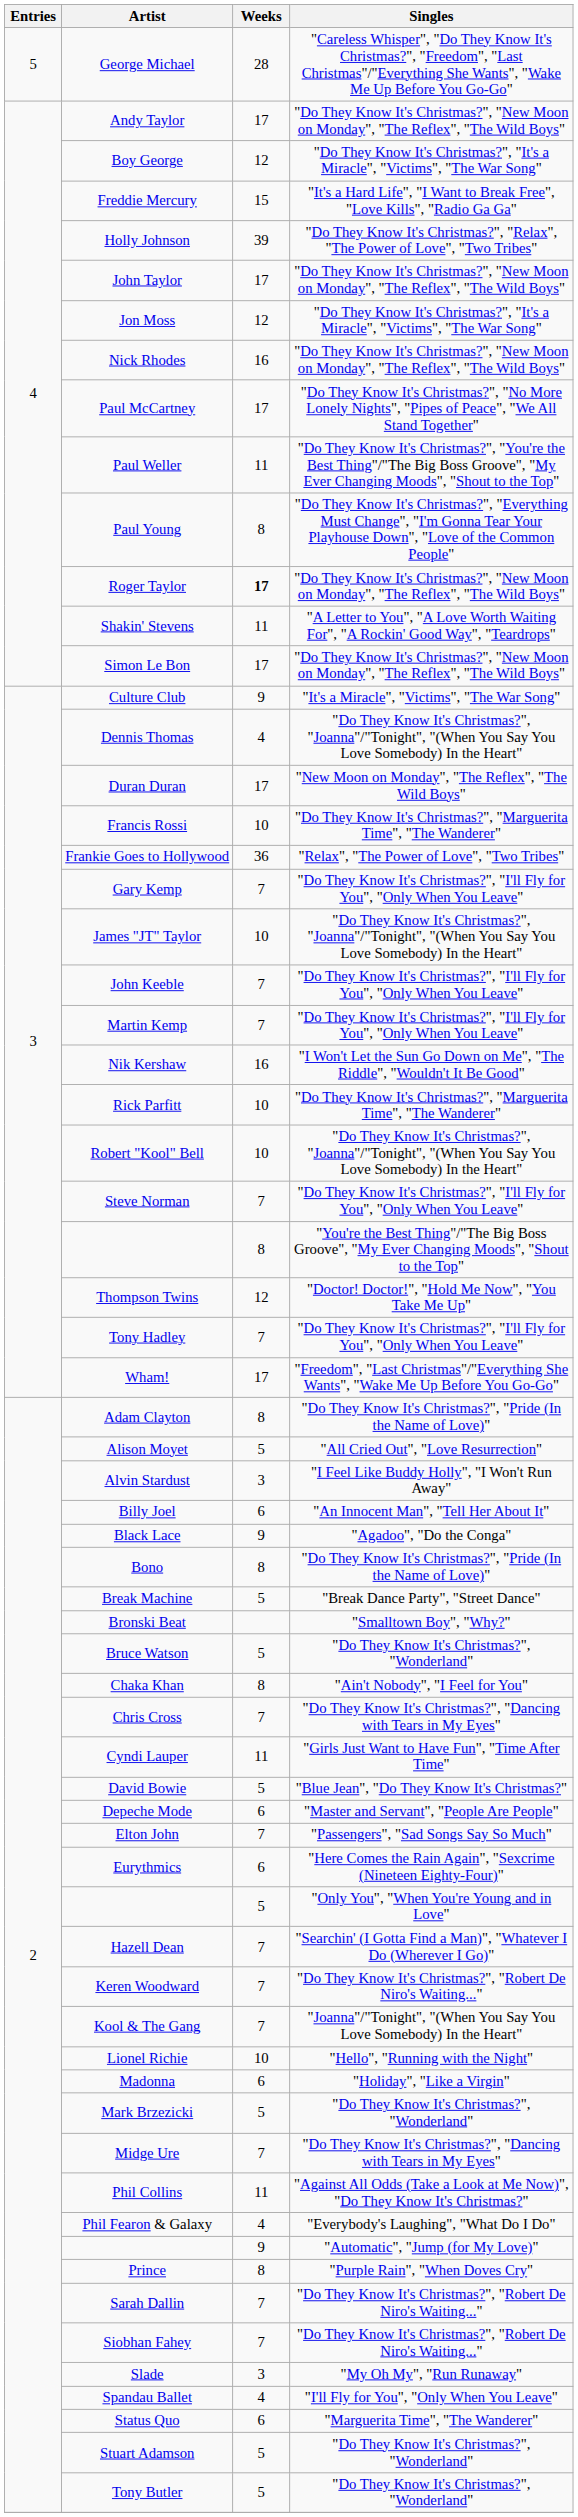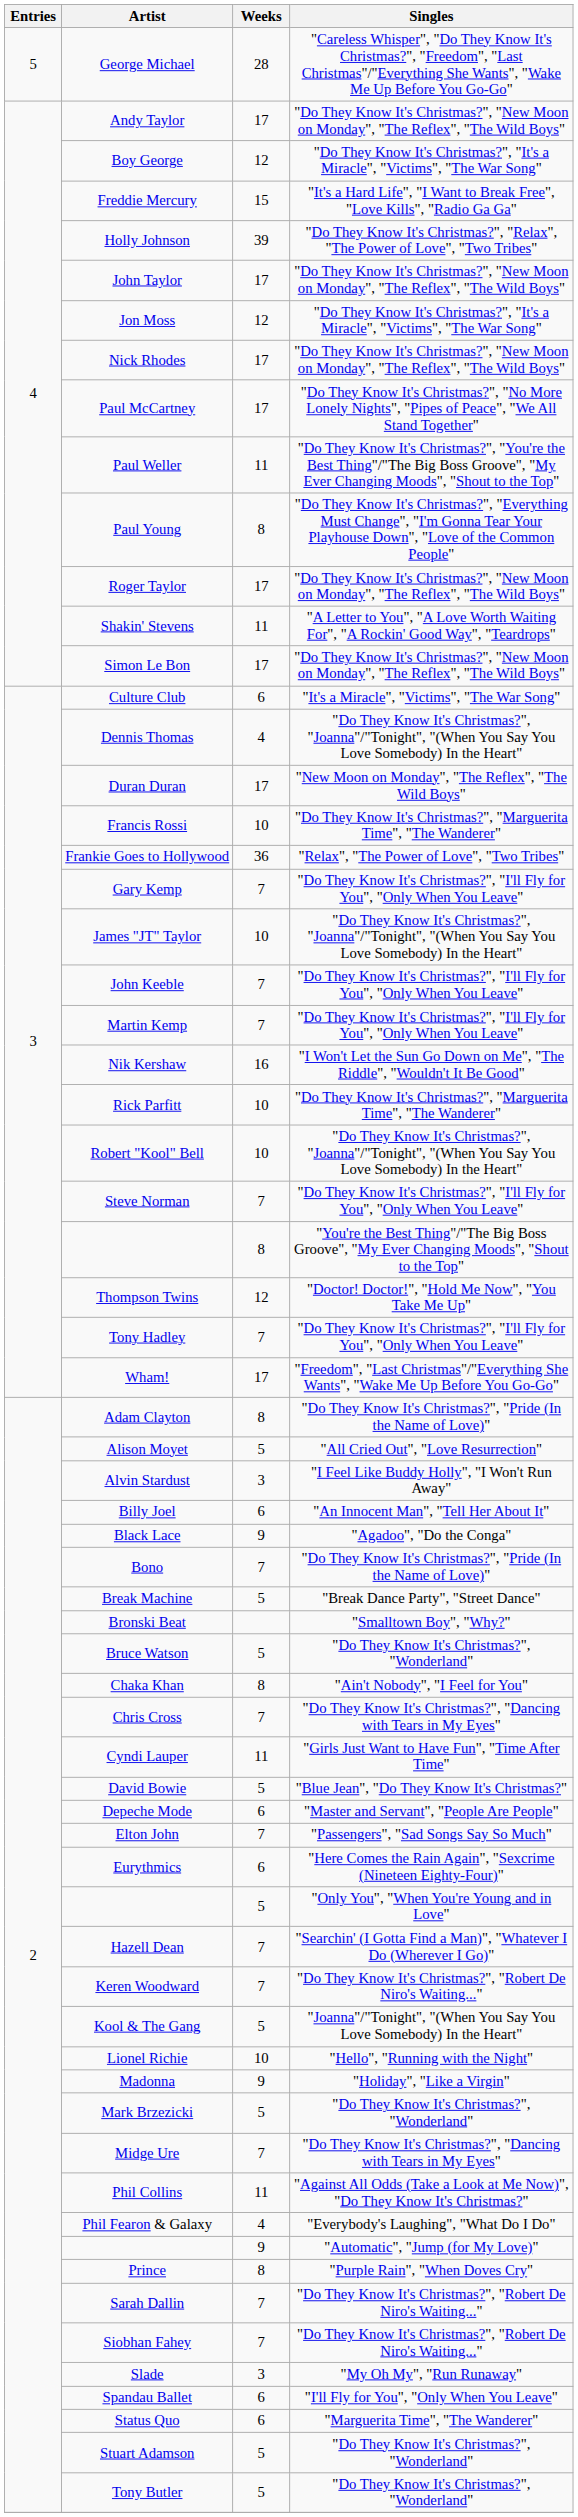Nick Rhodes | Weeks: 16 -> 17
Roger Taylor | Weeks: bold -> normal
Culture Club | Weeks: 9 -> 6
Bono | Weeks: 8 -> 7
Kool & The Gang | Weeks: 7 -> 5
Madonna | Weeks: 6 -> 9
Spandau Ballet | Weeks: 4 -> 6
